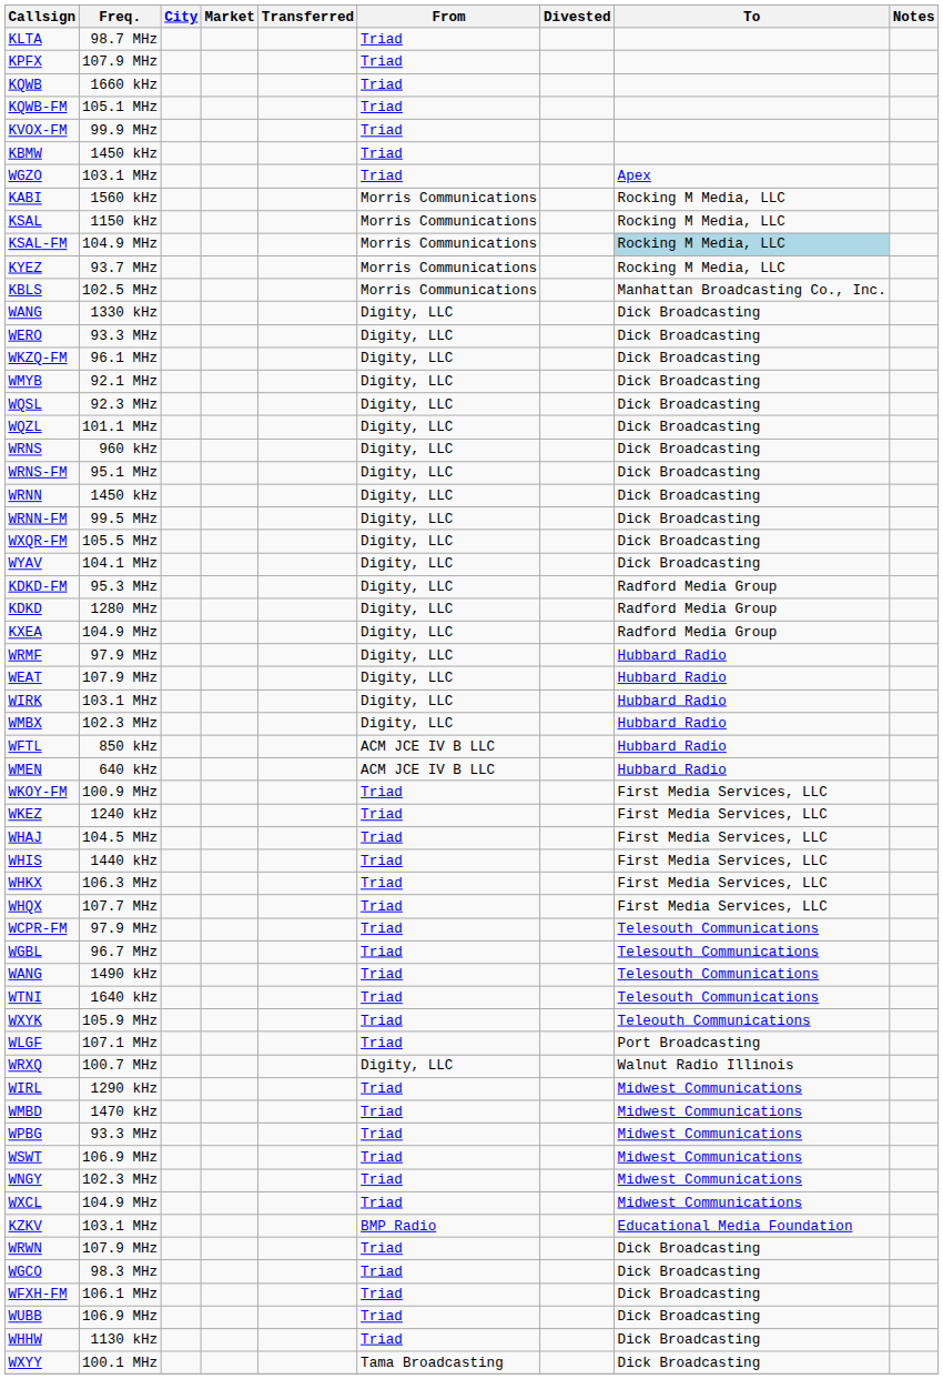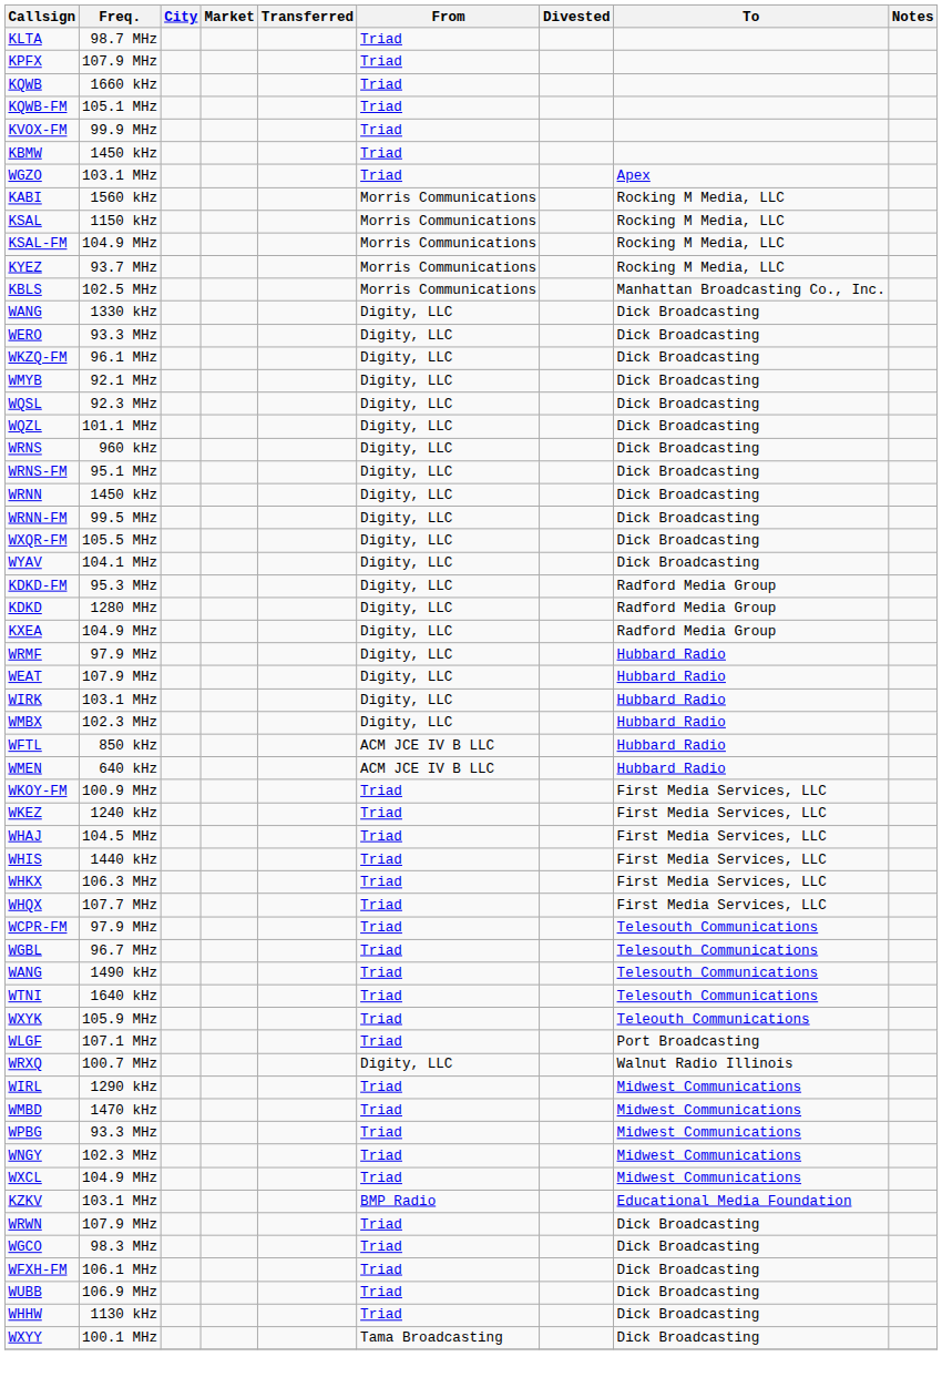KSAL-FM | To: lightblue background -> no background
- row: WSWT | 106.9 MHz | Triad | Midwest Communications
